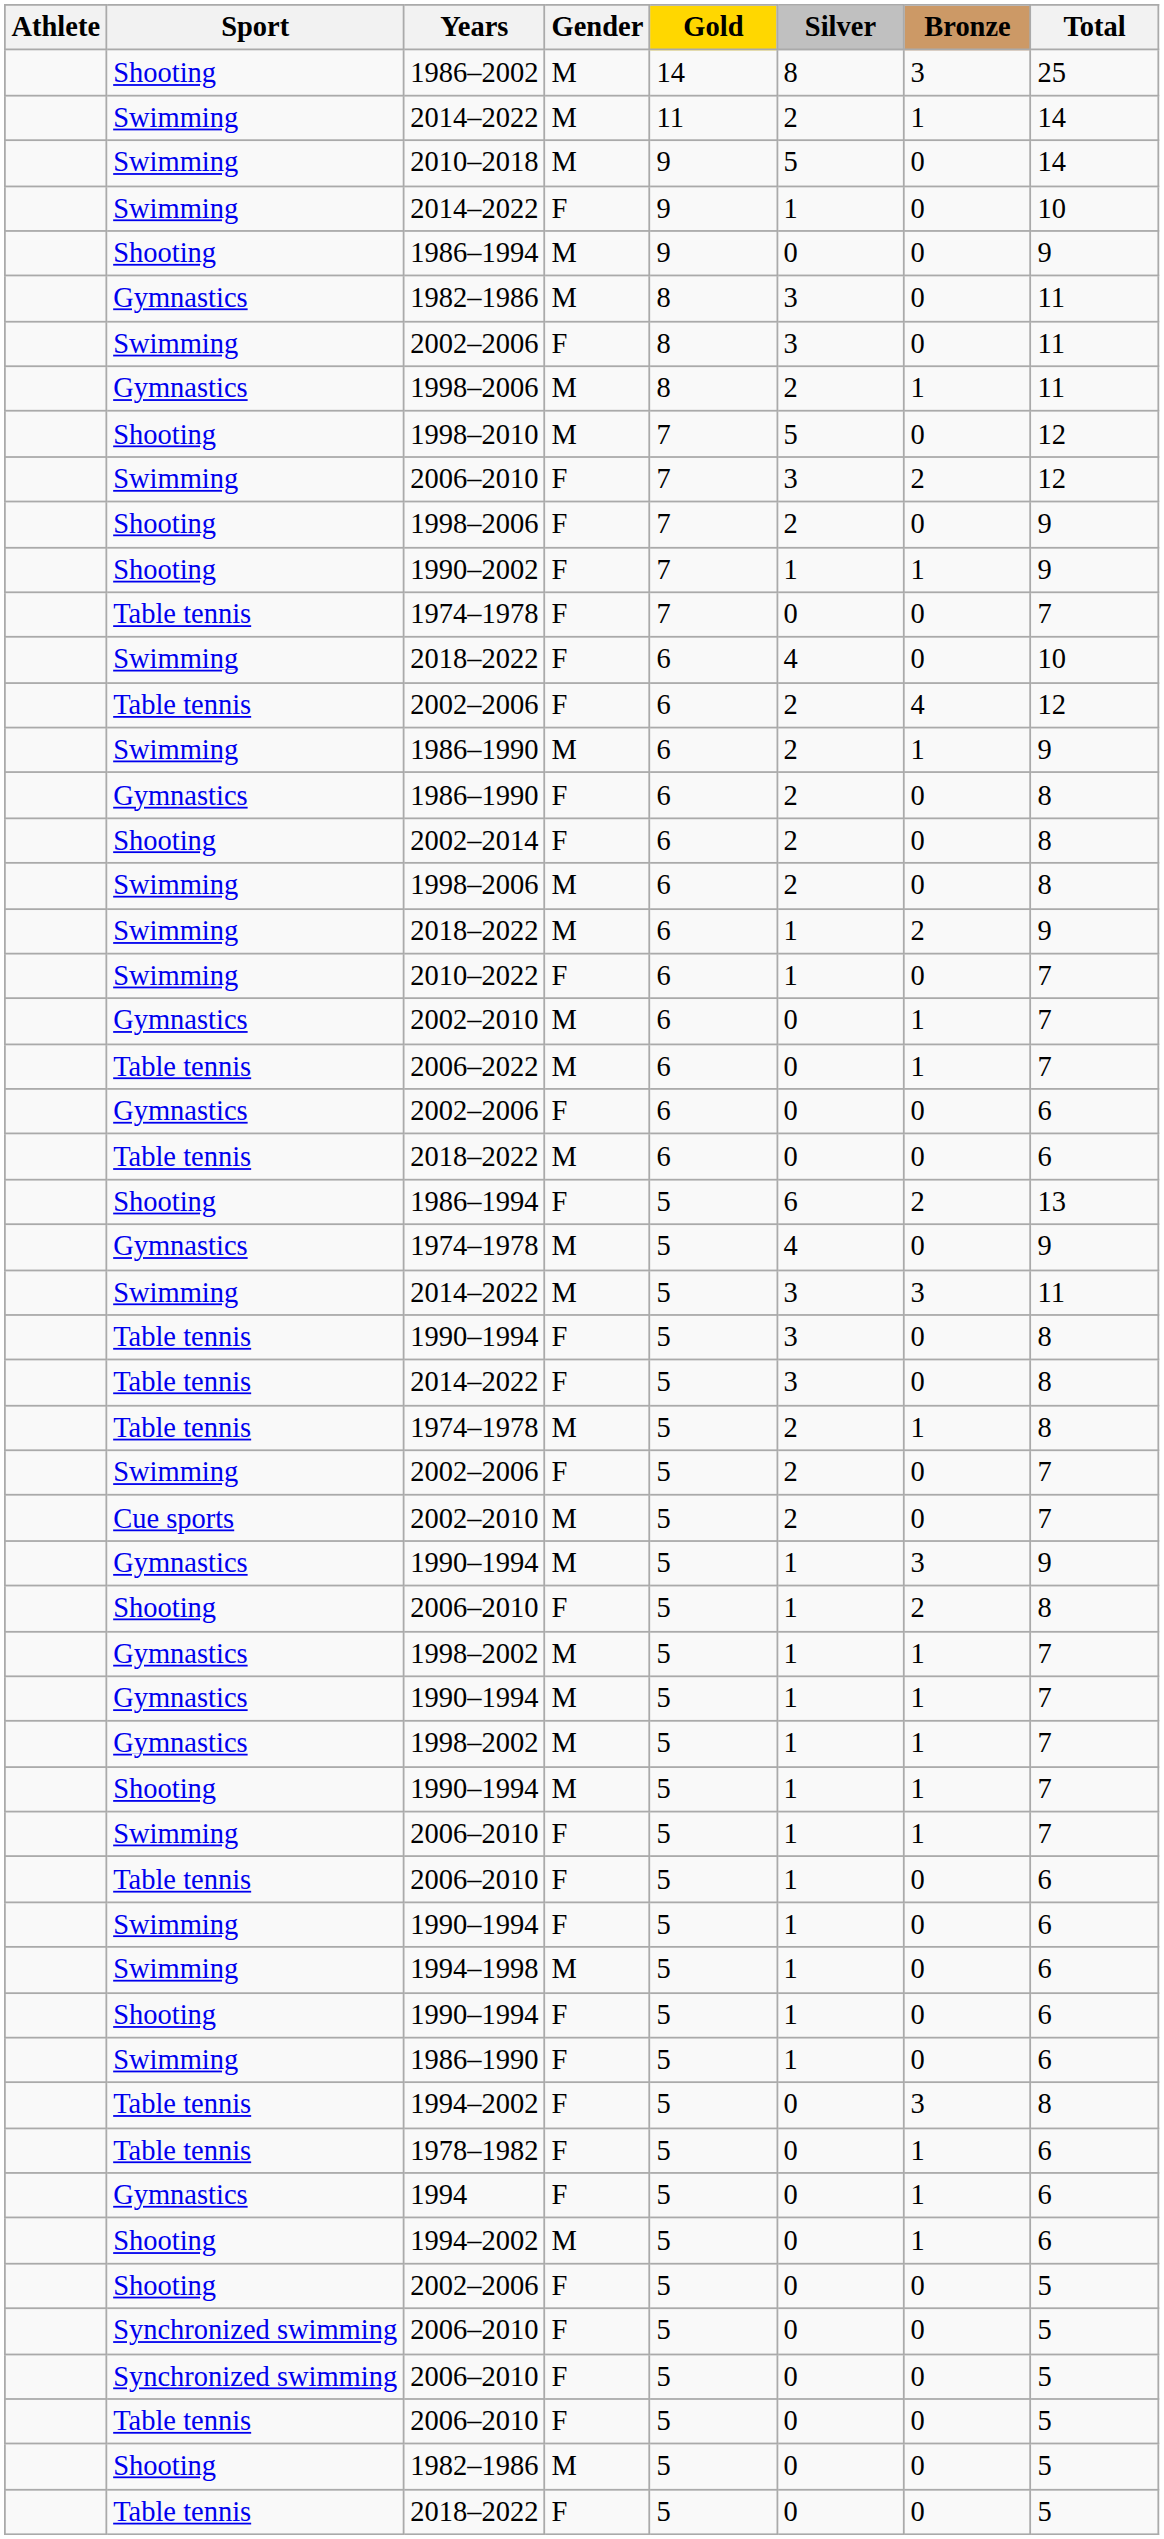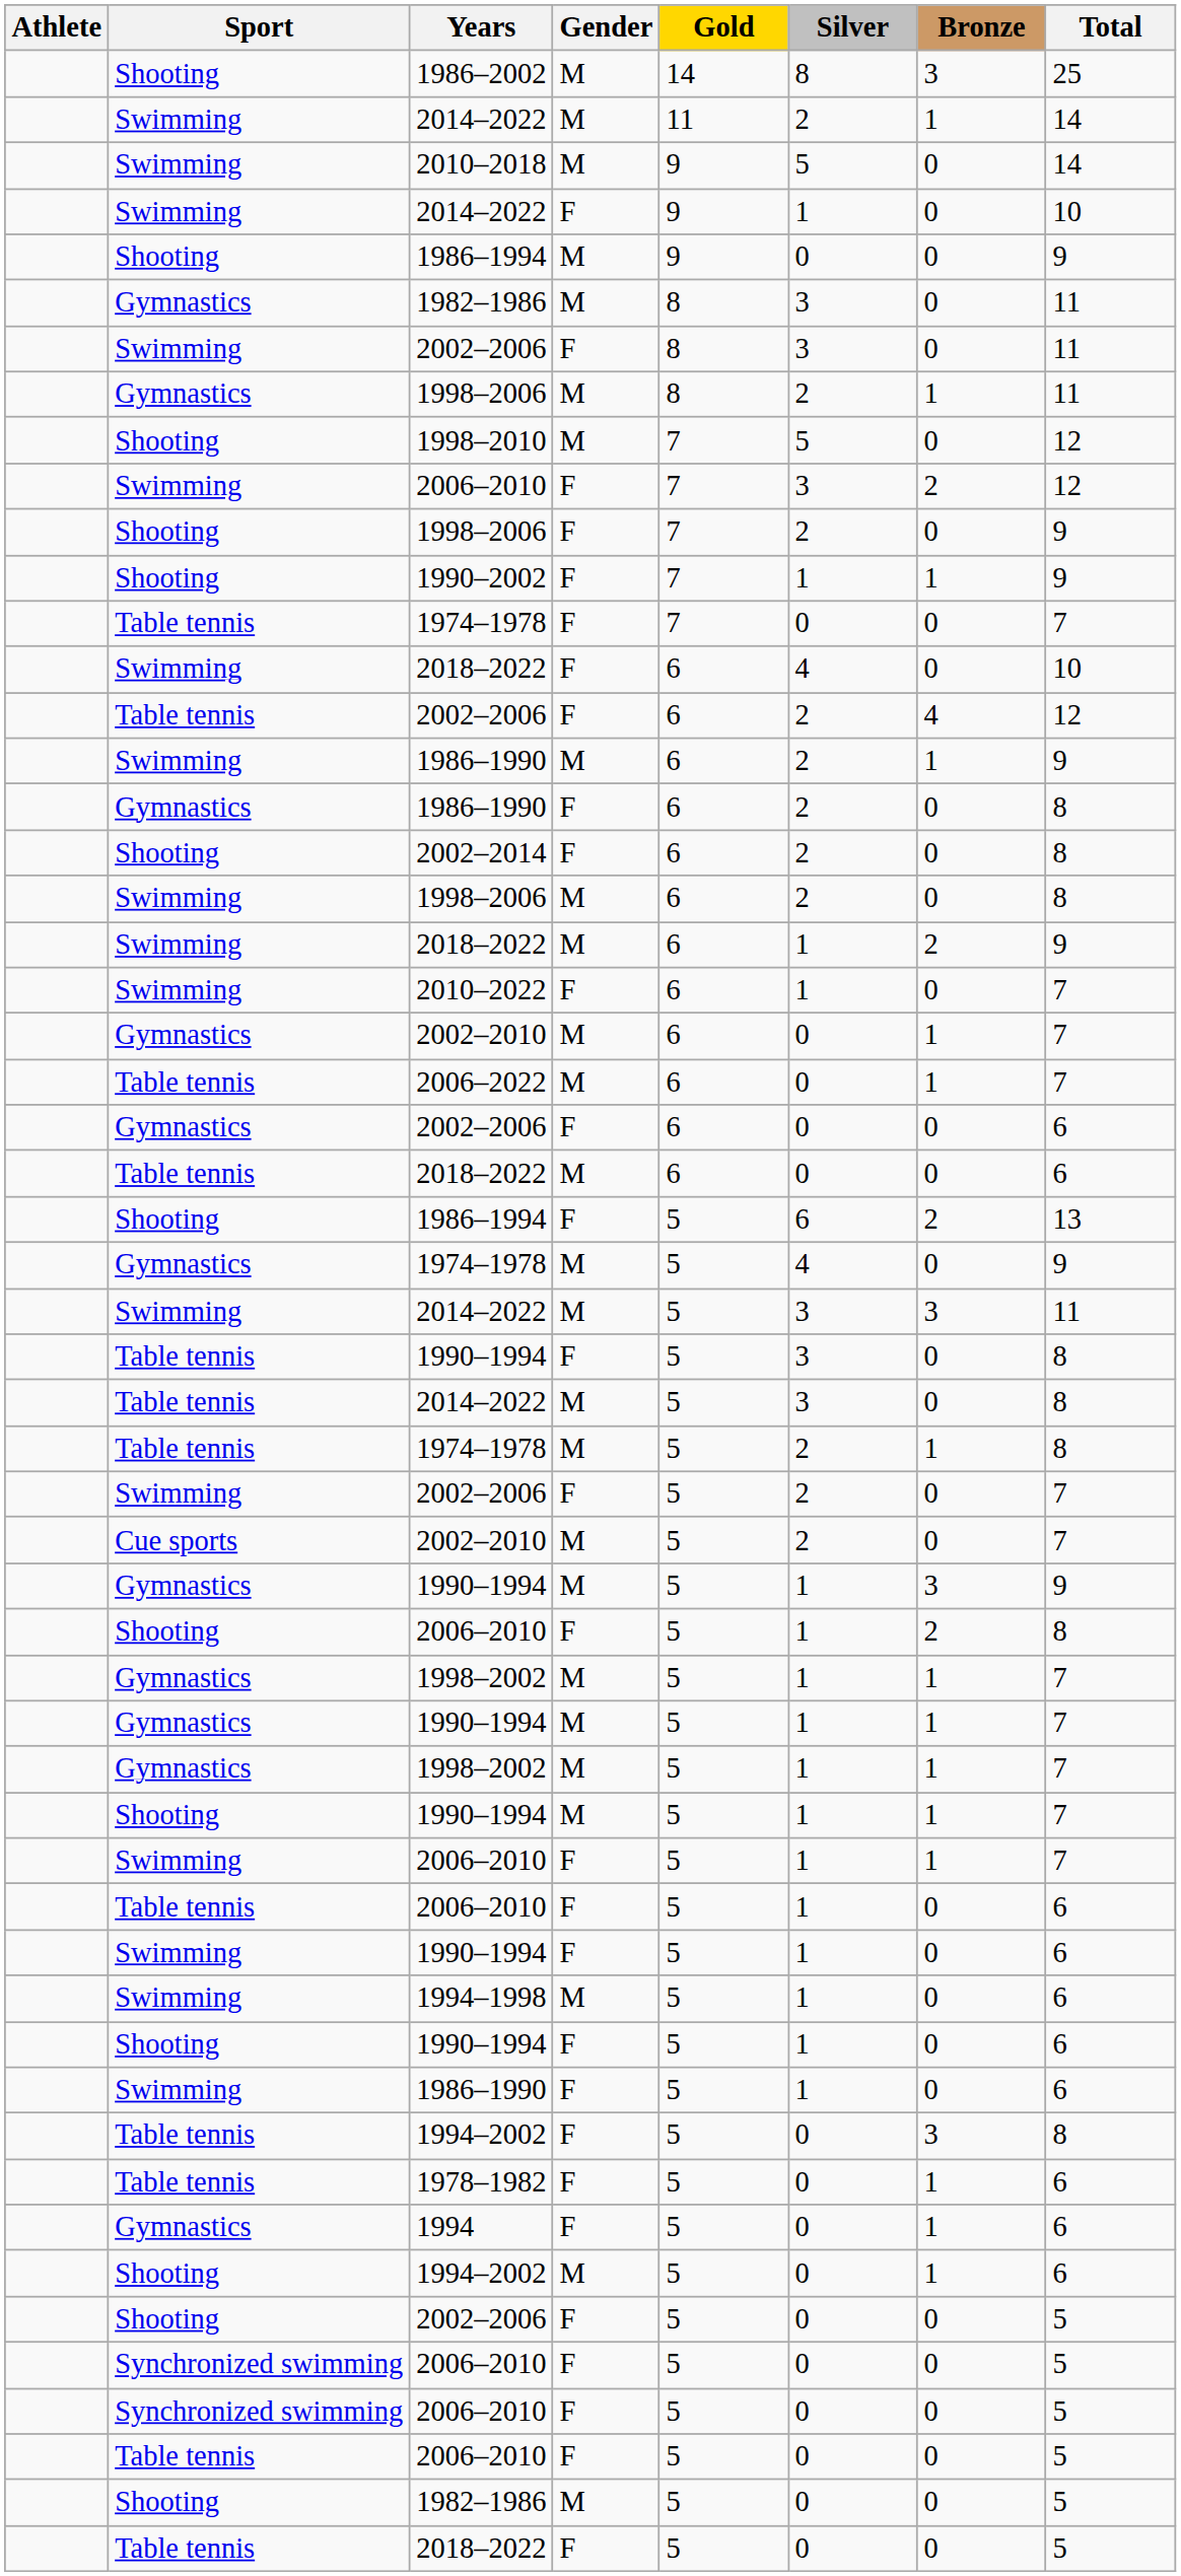Table tennis / 2014–2022 | Gender: F -> M
